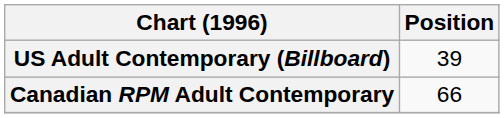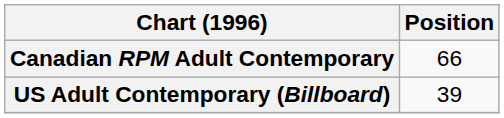rows swapped: Canadian RPM Adult Contemporary <-> US Adult Contemporary (Billboard)
